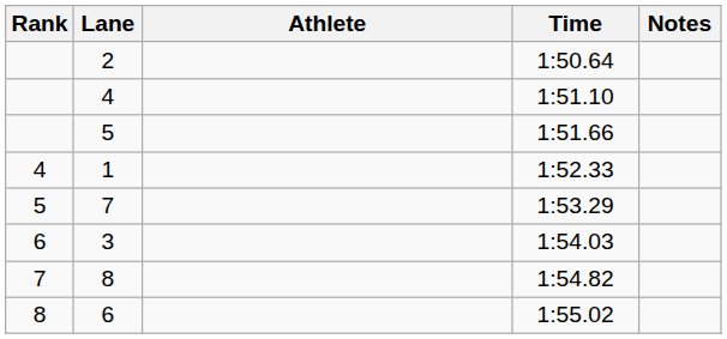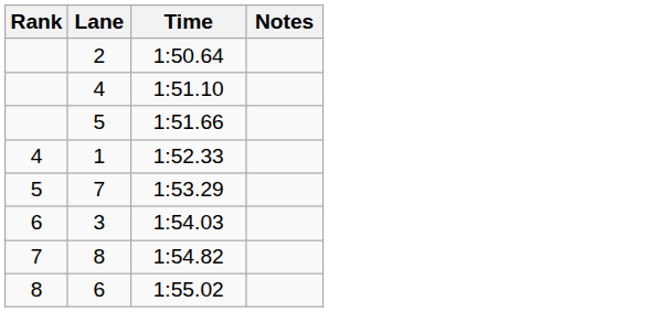- column: Athlete
